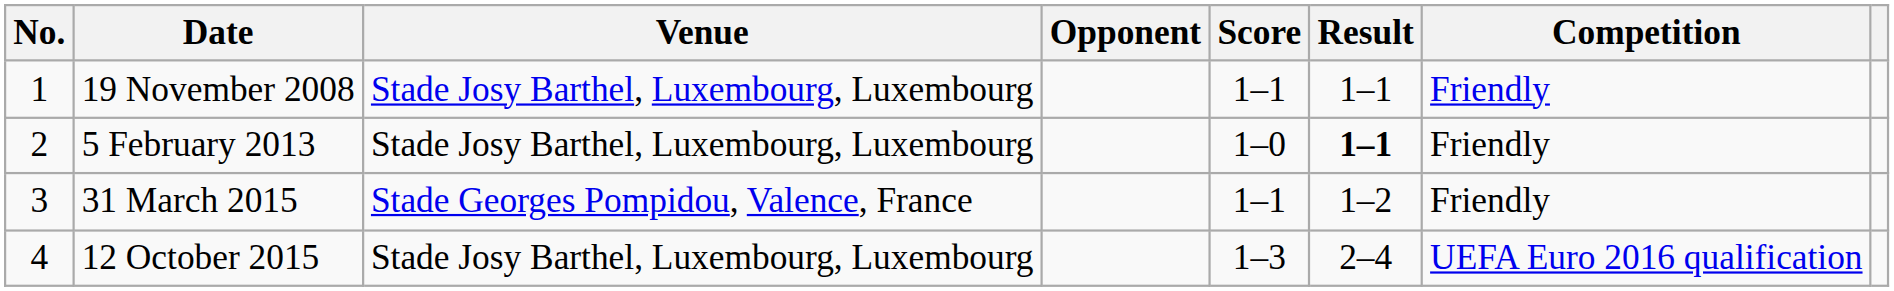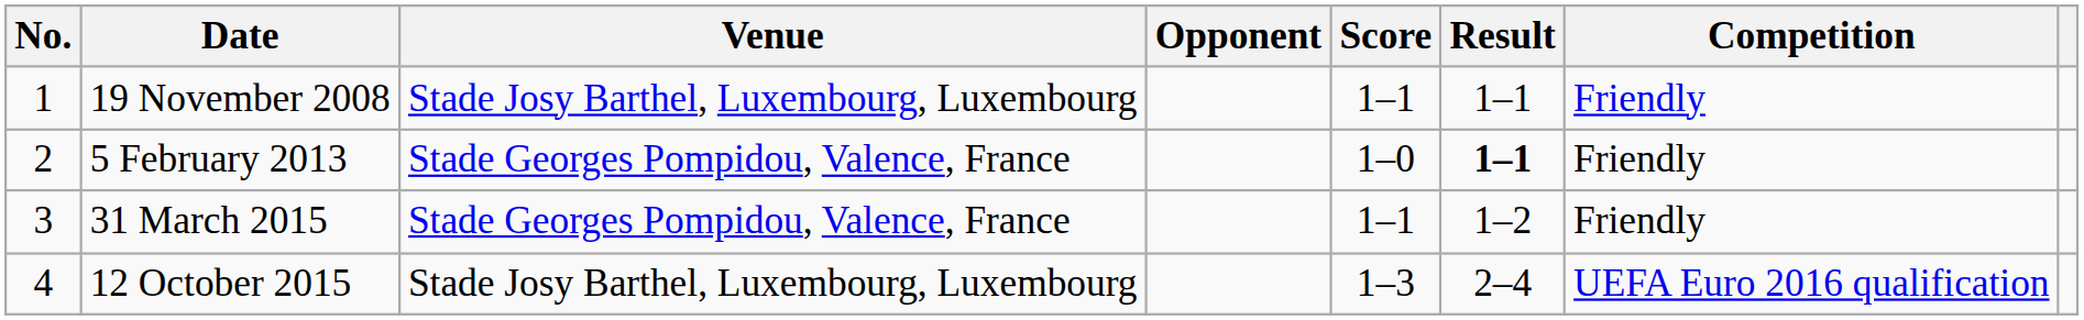5 February 2013 | Venue: Stade Josy Barthel, Luxembourg, Luxembourg -> Stade Georges Pompidou, Valence, France
